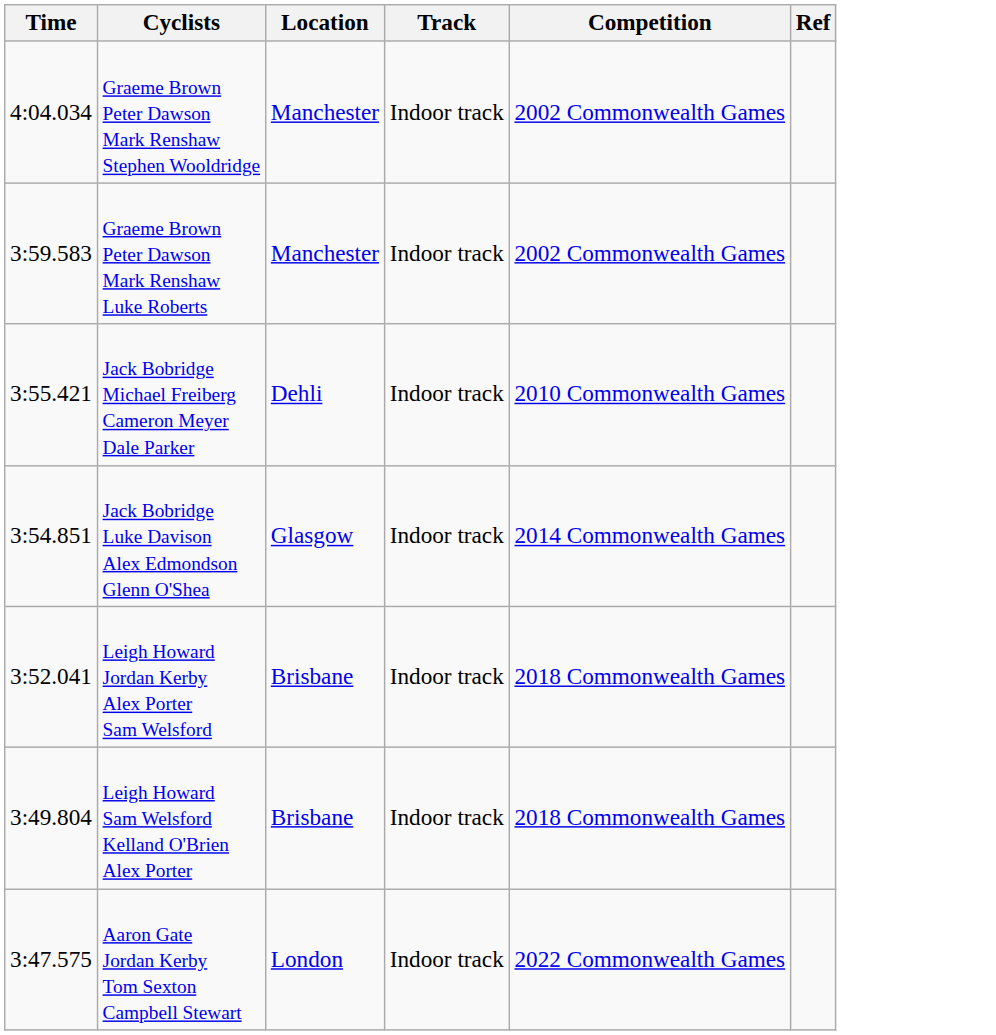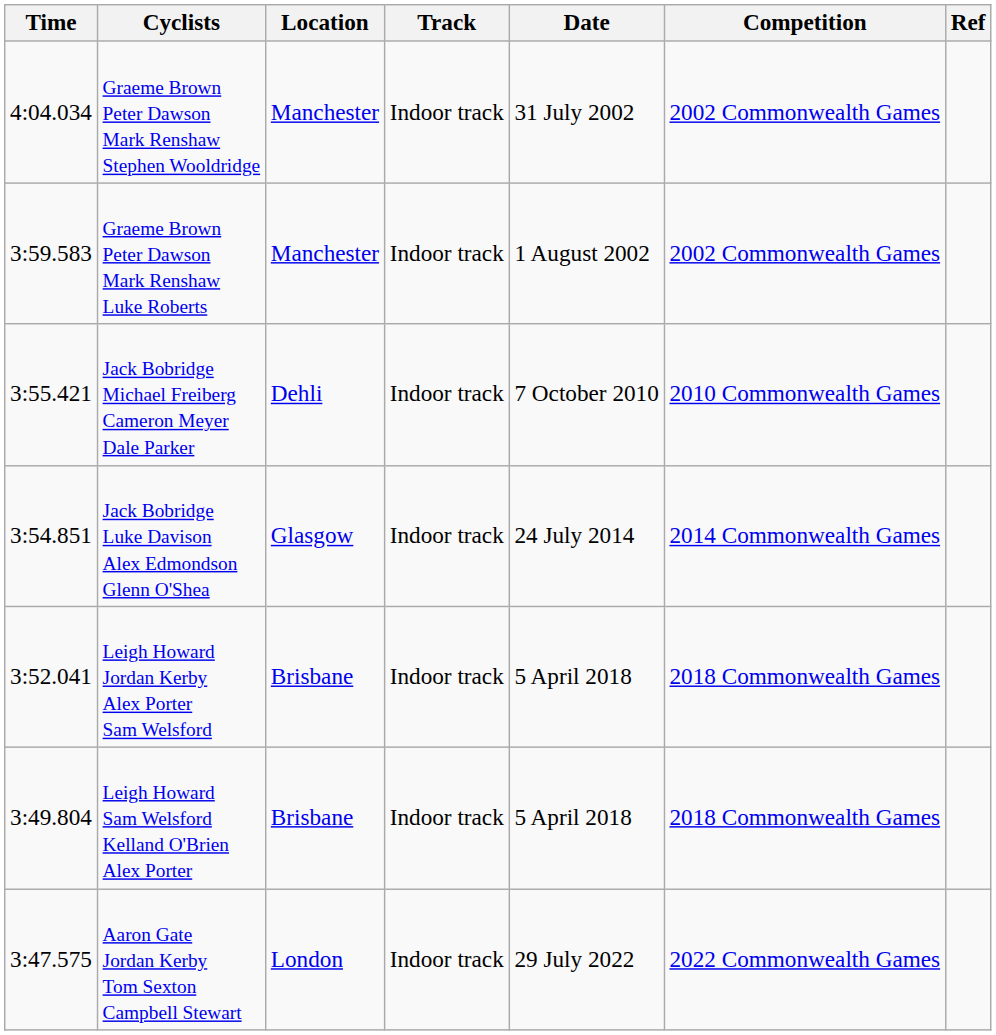+ column: Date | 31 July 2002 | 1 August 2002 | 7 October 2010 | 24 July 2014 | 5 April 2018 | 5 April 2018 | 29 July 2022
